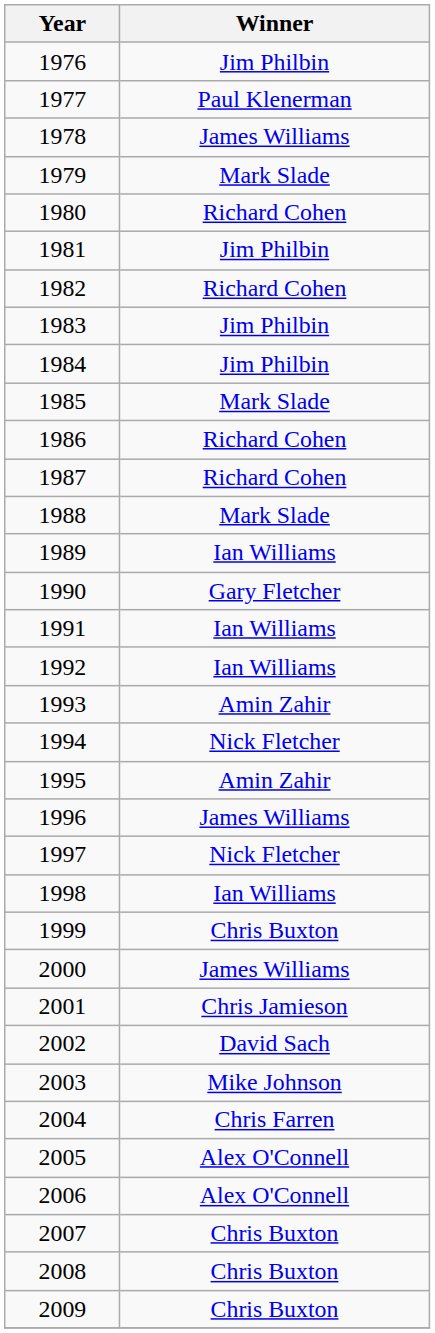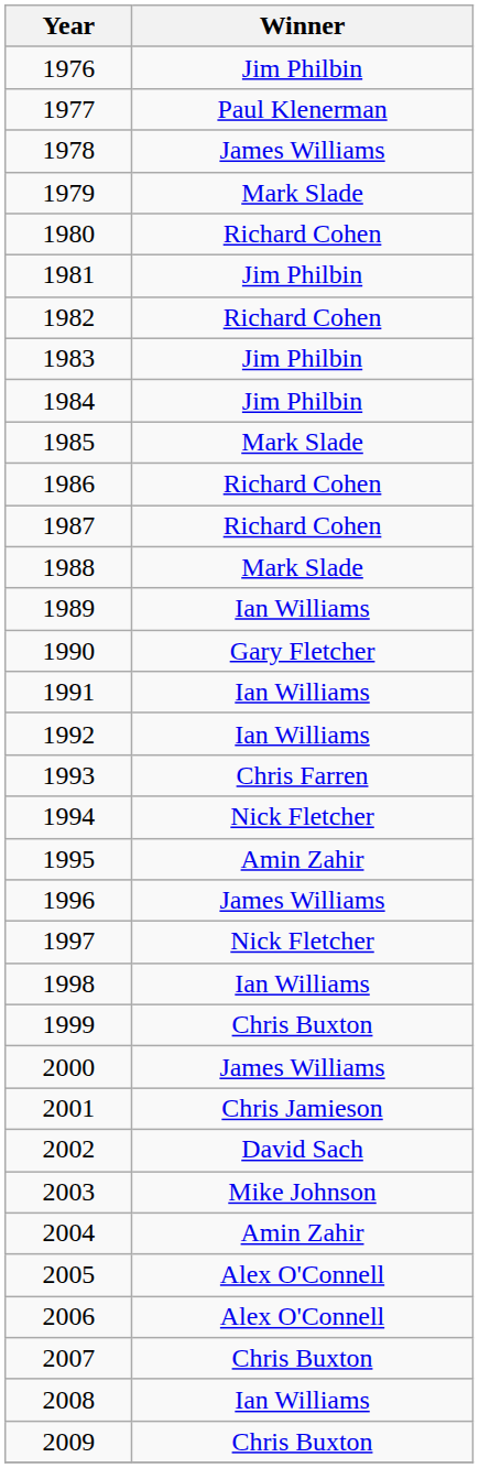1993 | Winner: Amin Zahir -> Chris Farren
2004 | Winner: Chris Farren -> Amin Zahir
2008 | Winner: Chris Buxton -> Ian Williams
